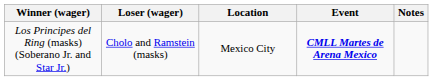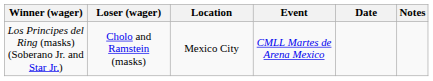+ column: Date
Los Principes del Ring (masks) (Soberano Jr. and Star Jr.) | Event: bold -> normal
